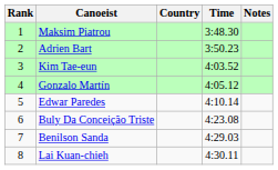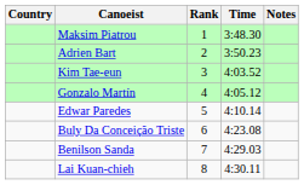columns swapped: Rank <-> Country
